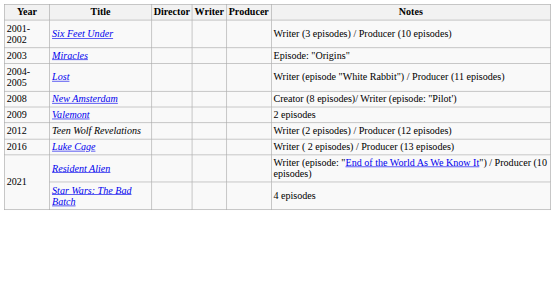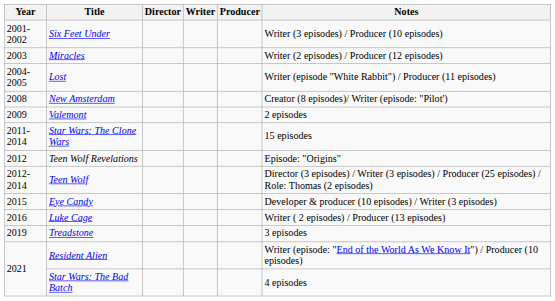Miracles | Notes: Episode: "Origins" -> Writer (2 episodes) / Producer (12 episodes)
+ row: 2011-2014 | Star Wars: The Clone Wars | 15 episodes
Teen Wolf Revelations | Notes: Writer (2 episodes) / Producer (12 episodes) -> Episode: "Origins"
+ row: 2012-2014 | Teen Wolf | Director (3 episodes) / Writer (3 episodes) / Producer (25 episodes) / Role: Thomas (2 episodes)
+ row: 2015 | Eye Candy | Developer & producer (10 episodes) / Writer (3 episodes)
+ row: 2019 | Treadstone | 3 episodes
